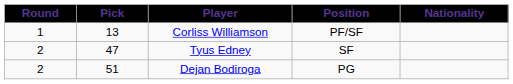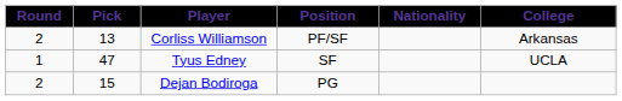+ column: College | Arkansas | UCLA
Corliss Williamson | Round: 1 -> 2
Tyus Edney | Round: 2 -> 1
Dejan Bodiroga | Pick: 51 -> 15
